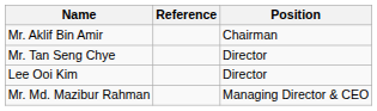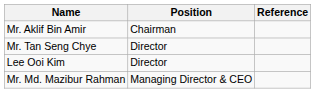columns swapped: Position <-> Reference
